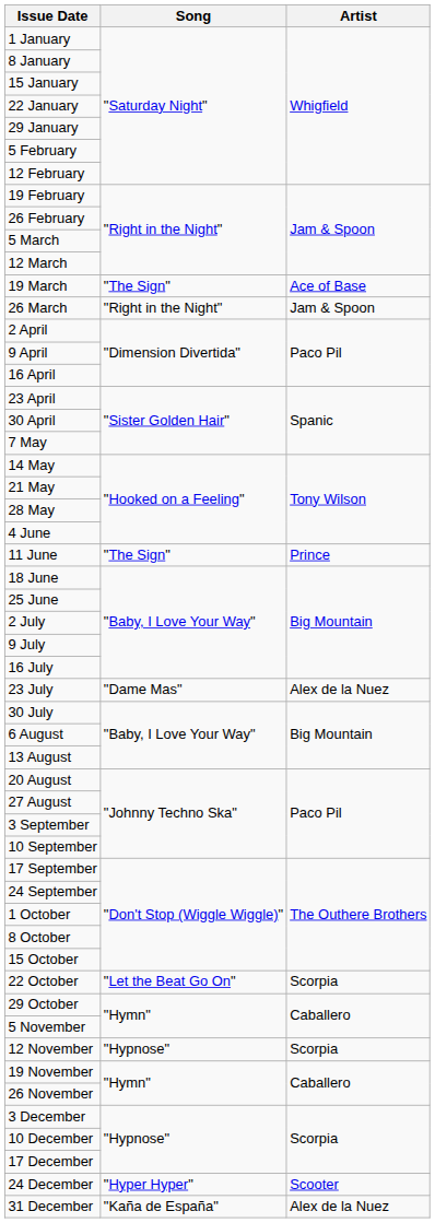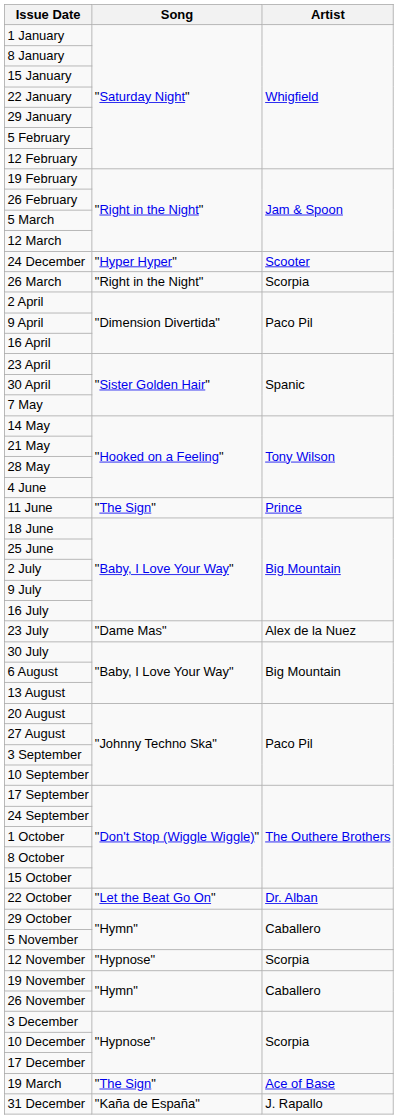rows swapped: 19 March <-> 24 December
26 March | Artist: Jam & Spoon -> Scorpia
22 October | Artist: Scorpia -> Dr. Alban
31 December | Artist: Alex de la Nuez -> J. Rapallo
